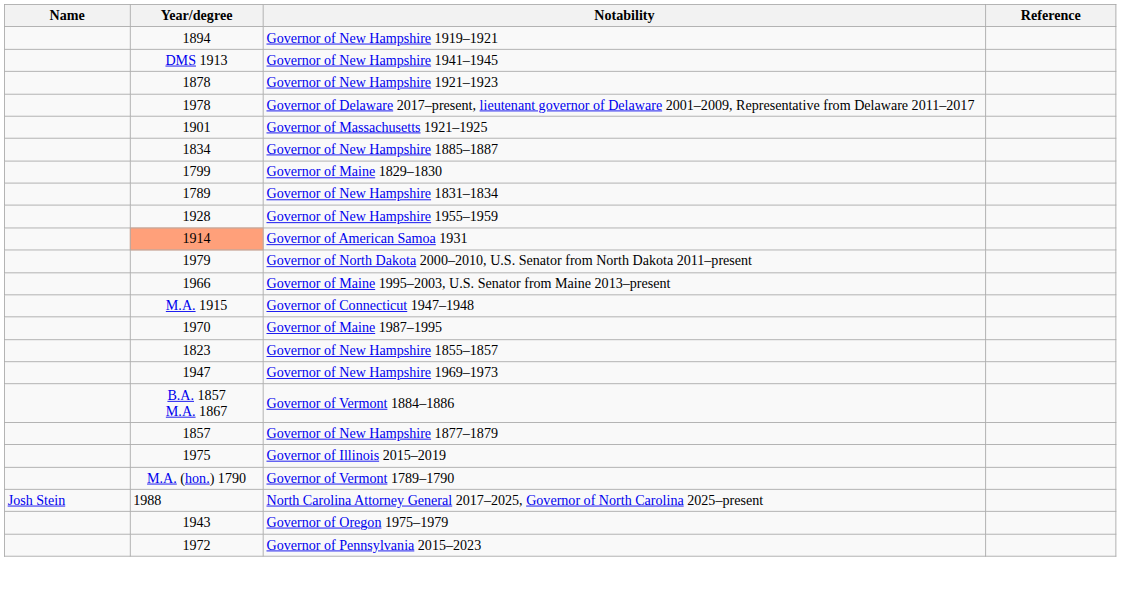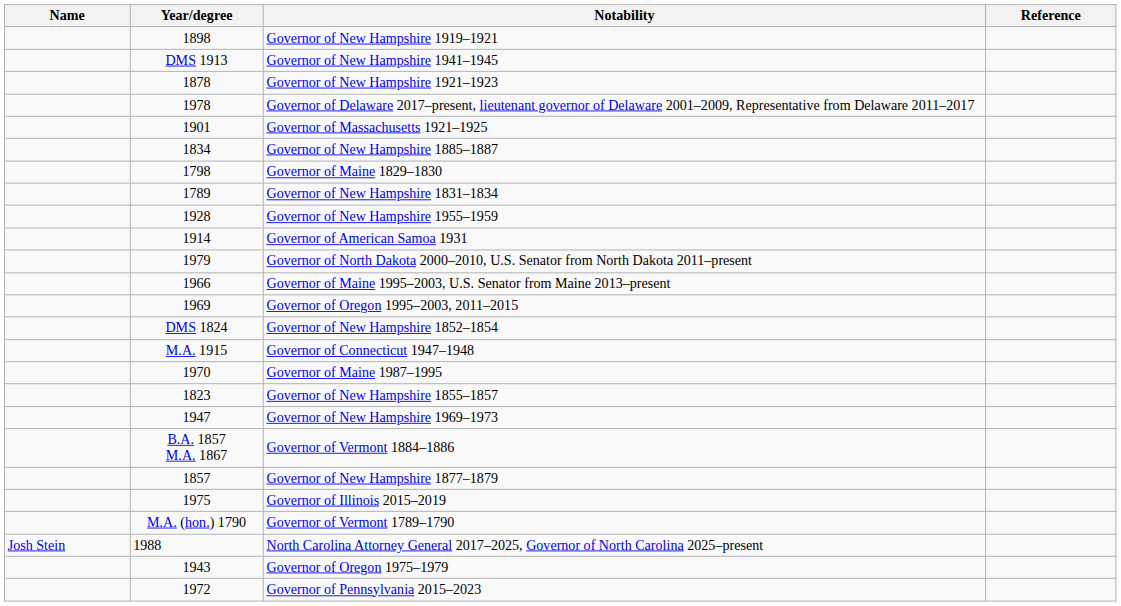Governor of New Hampshire 1919–1921 | Year/degree: 1894 -> 1898
Governor of Maine 1829–1830 | Year/degree: 1799 -> 1798
Governor of American Samoa 1931 | Year/degree: lightsalmon background -> no background
+ row: 1969 | Governor of Oregon 1995–2003, 2011–2015
+ row: DMS 1824 | Governor of New Hampshire 1852–1854
